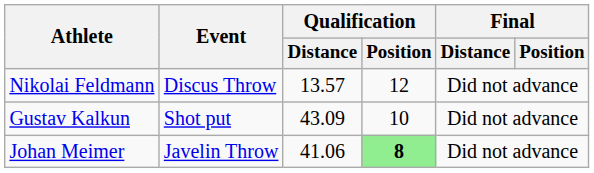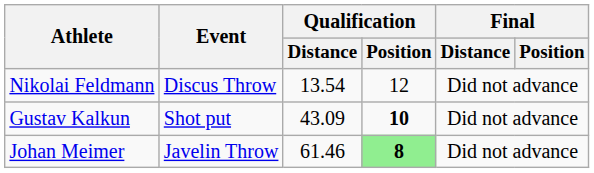Nikolai Feldmann | Qualification / Distance: 13.57 -> 13.54
Gustav Kalkun | Qualification / Position: normal -> bold
Johan Meimer | Qualification / Distance: 41.06 -> 61.46
